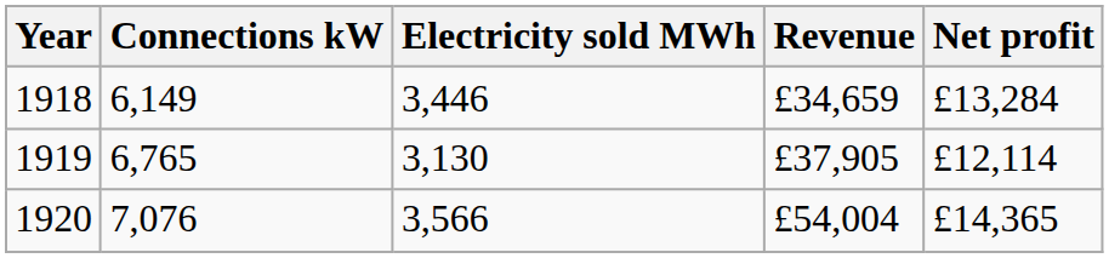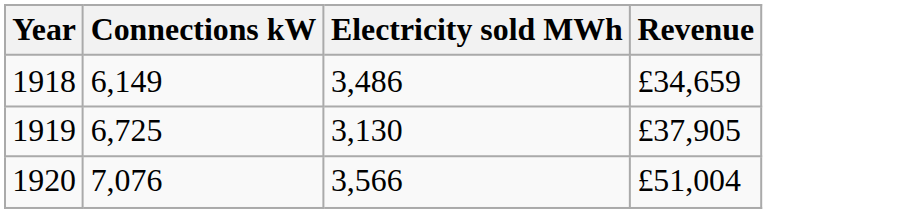- column: Net profit | £13,284 | £12,114 | £14,365
1918 | Electricity sold MWh: 3,446 -> 3,486
1919 | Connections kW: 6,765 -> 6,725
1920 | Revenue: £54,004 -> £51,004
